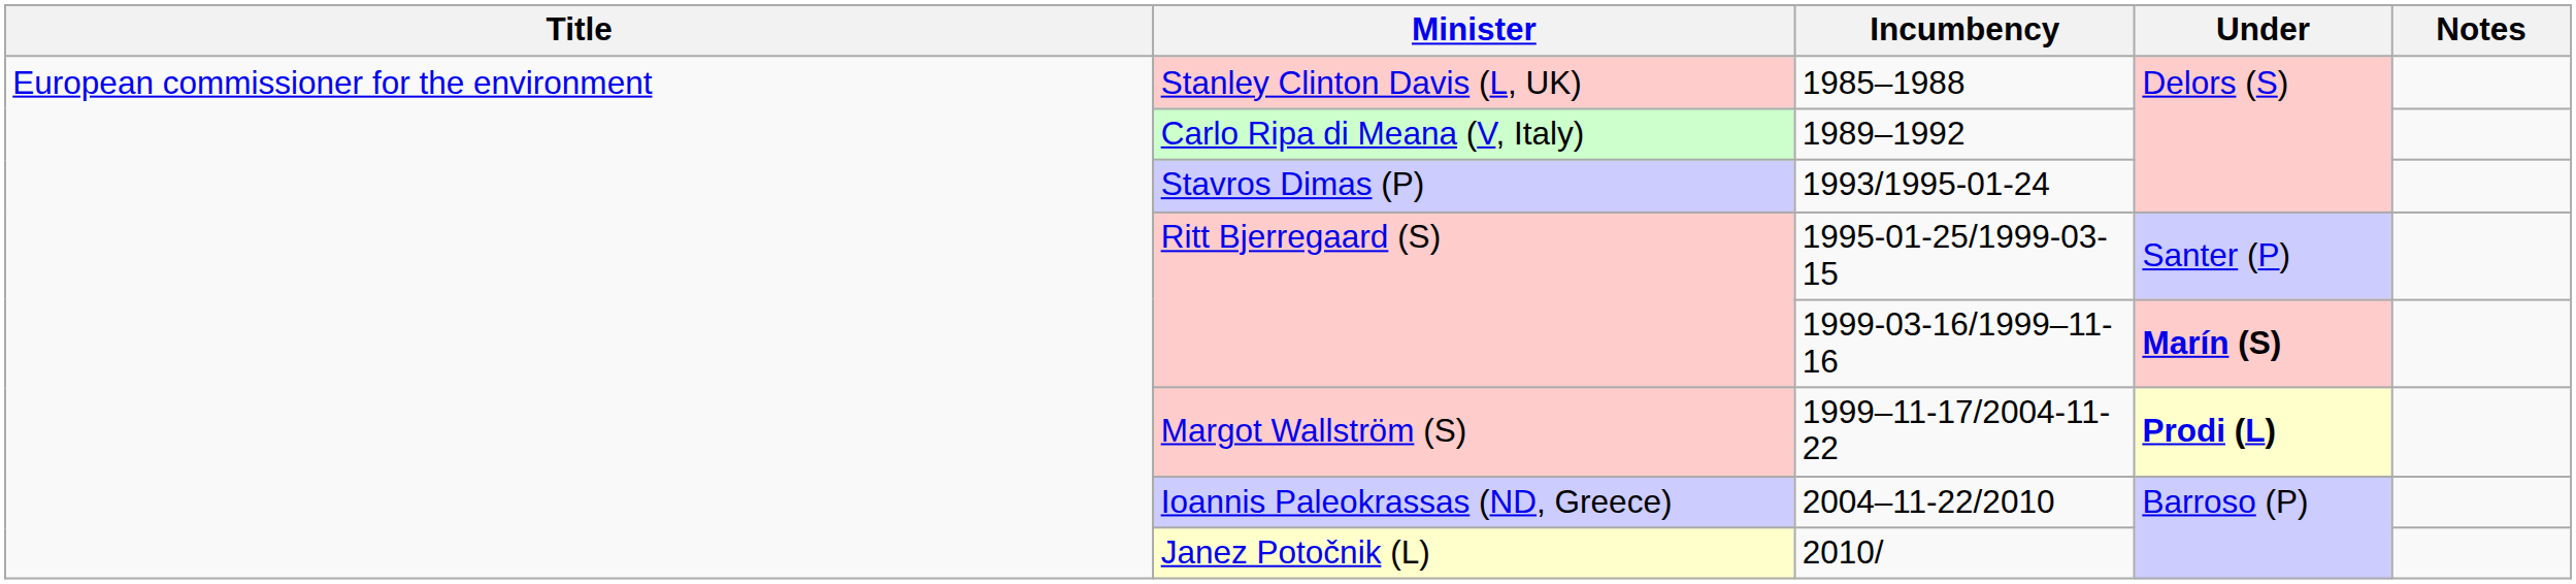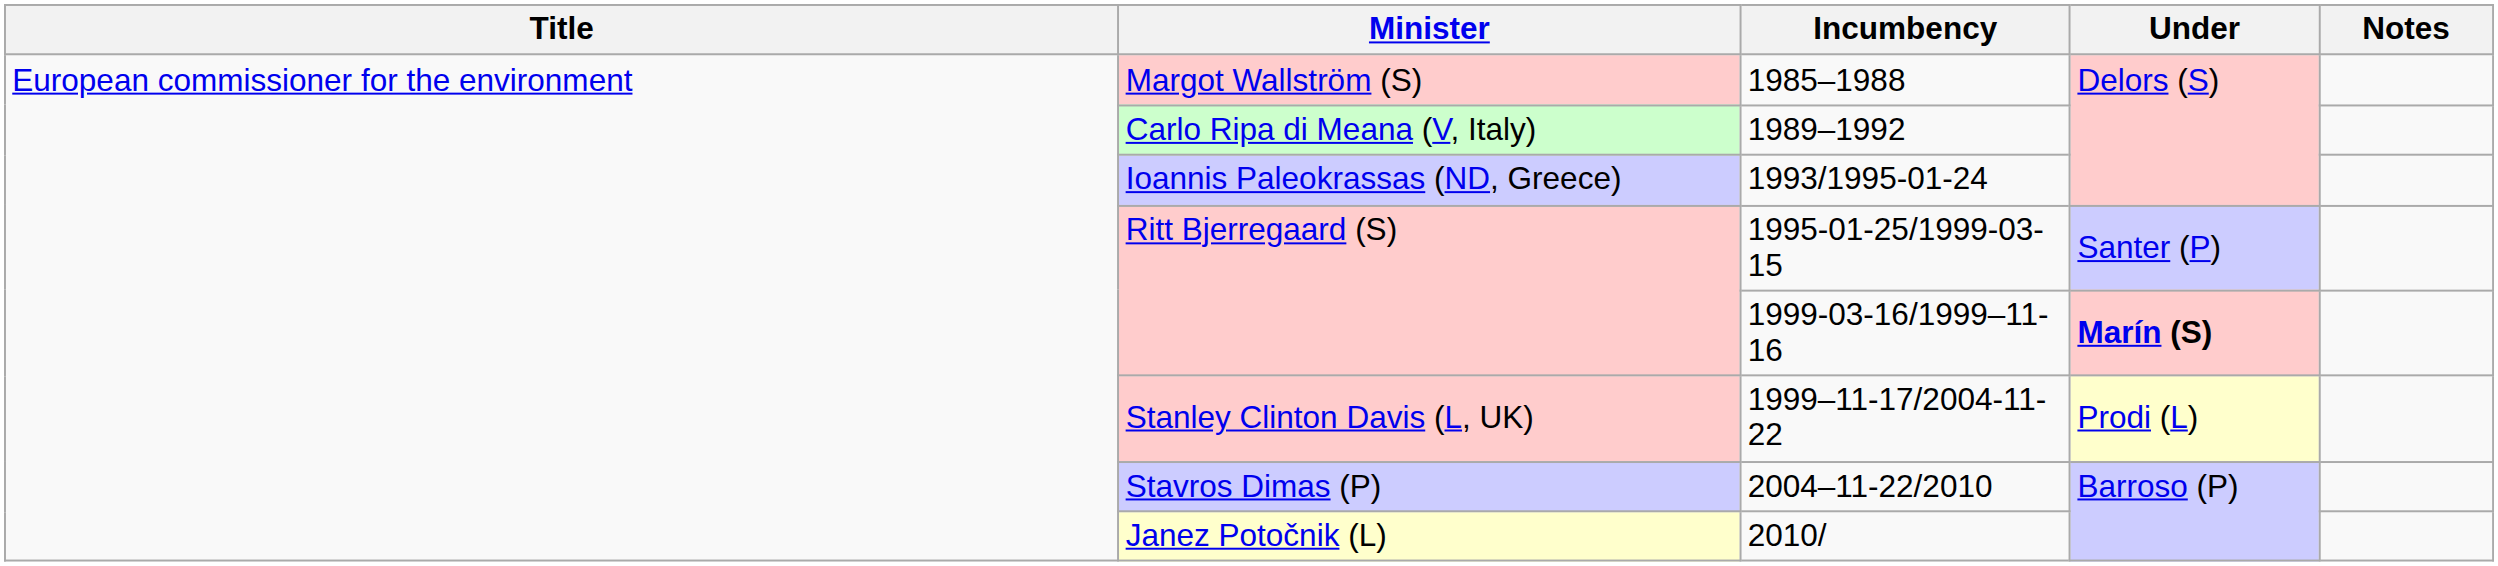1985–1988 | Minister: Stanley Clinton Davis (L, UK) -> Margot Wallström (S)
1993/1995-01-24 | Minister: Stavros Dimas (P) -> Ioannis Paleokrassas (ND, Greece)
1999–11-17/2004-11-22 | Minister: Margot Wallström (S) -> Stanley Clinton Davis (L, UK)
1999–11-17/2004-11-22 | Under: bold -> normal
2004–11-22/2010 | Minister: Ioannis Paleokrassas (ND, Greece) -> Stavros Dimas (P)
